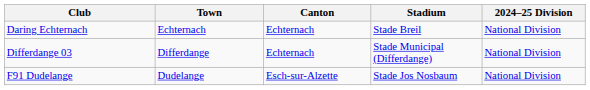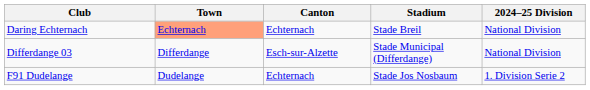Daring Echternach | Town: no background -> lightsalmon background
Differdange 03 | Canton: Echternach -> Esch-sur-Alzette
F91 Dudelange | Canton: Esch-sur-Alzette -> Echternach
F91 Dudelange | 2024–25 Division: National Division -> 1. Division Serie 2
